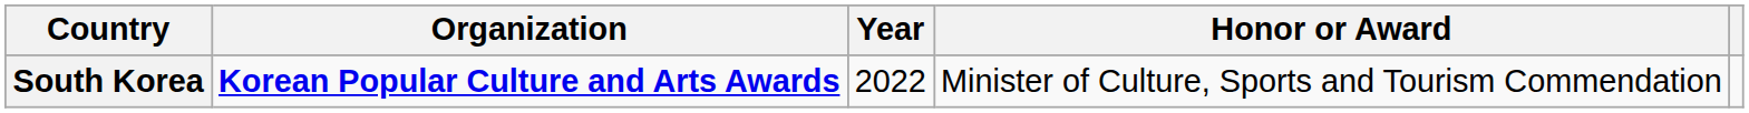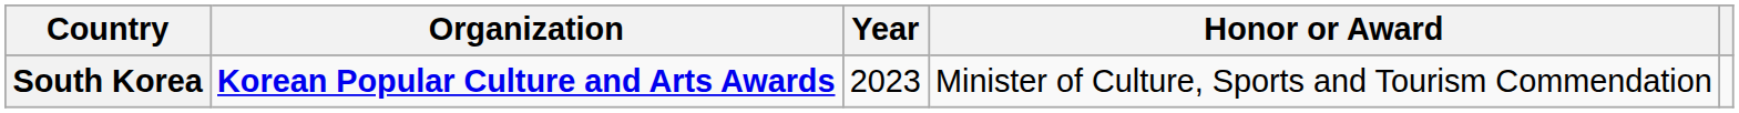South Korea | Year: 2022 -> 2023
